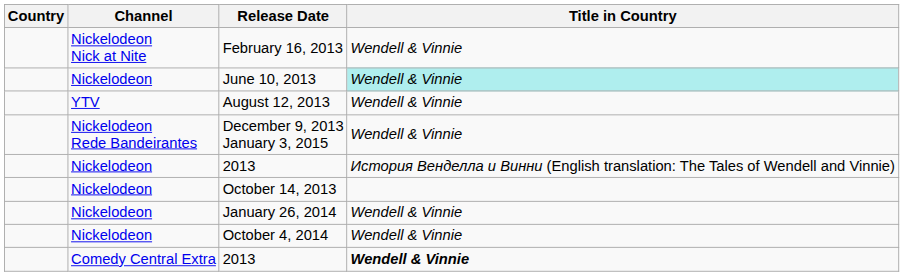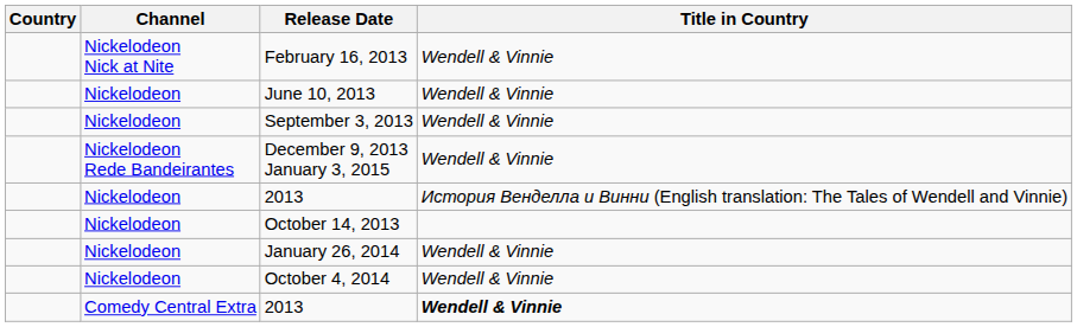June 10, 2013 | Title in Country: paleturquoise background -> no background
- row: YTV | August 12, 2013 | Wendell & Vinnie
+ row: Nickelodeon | September 3, 2013 | Wendell & Vinnie
